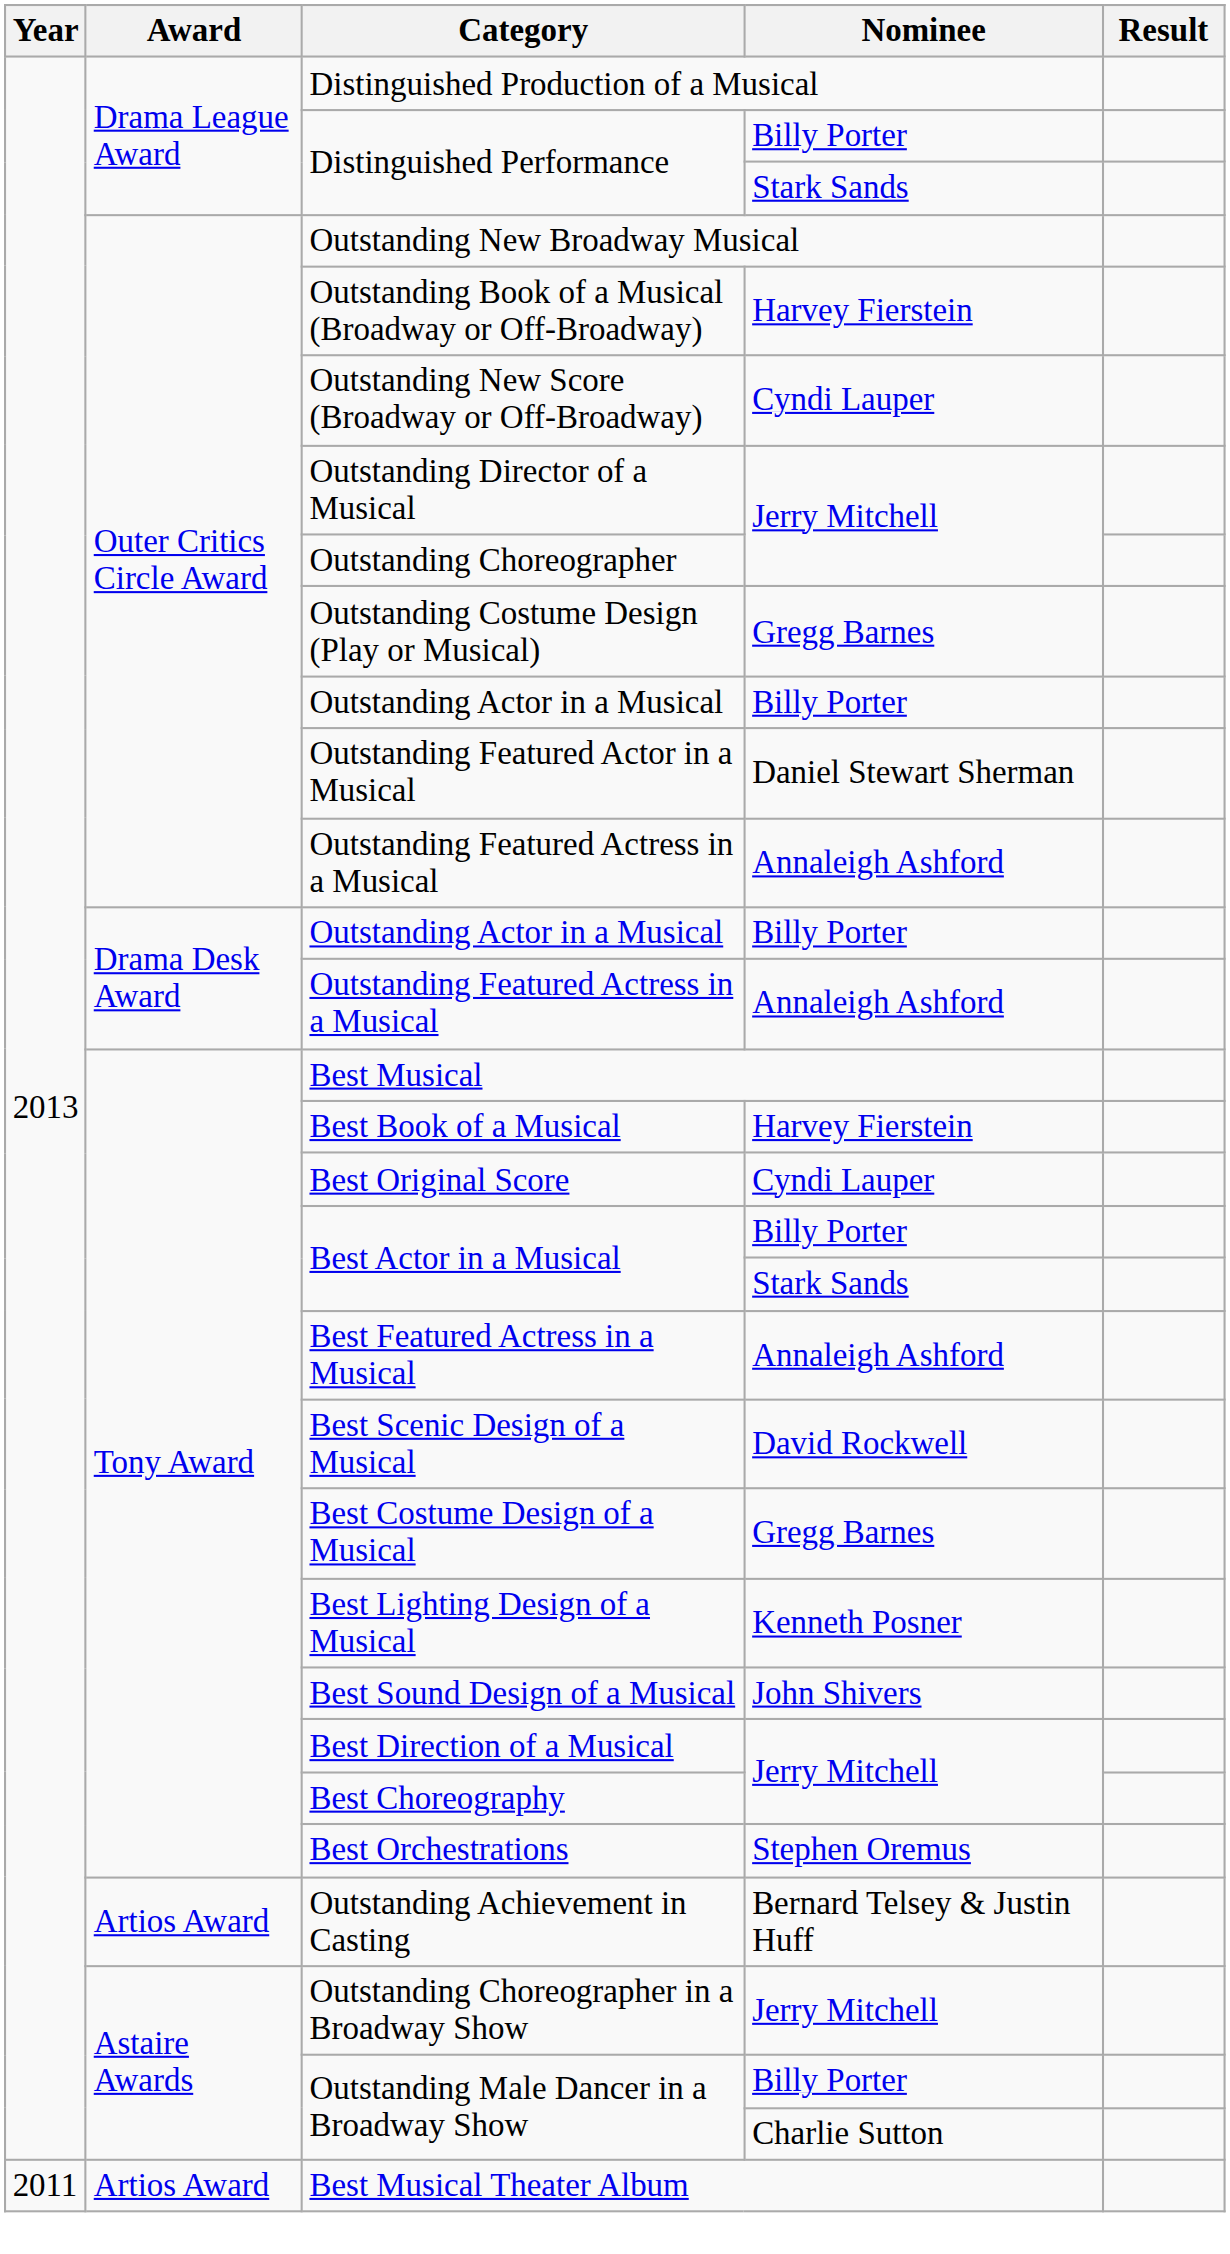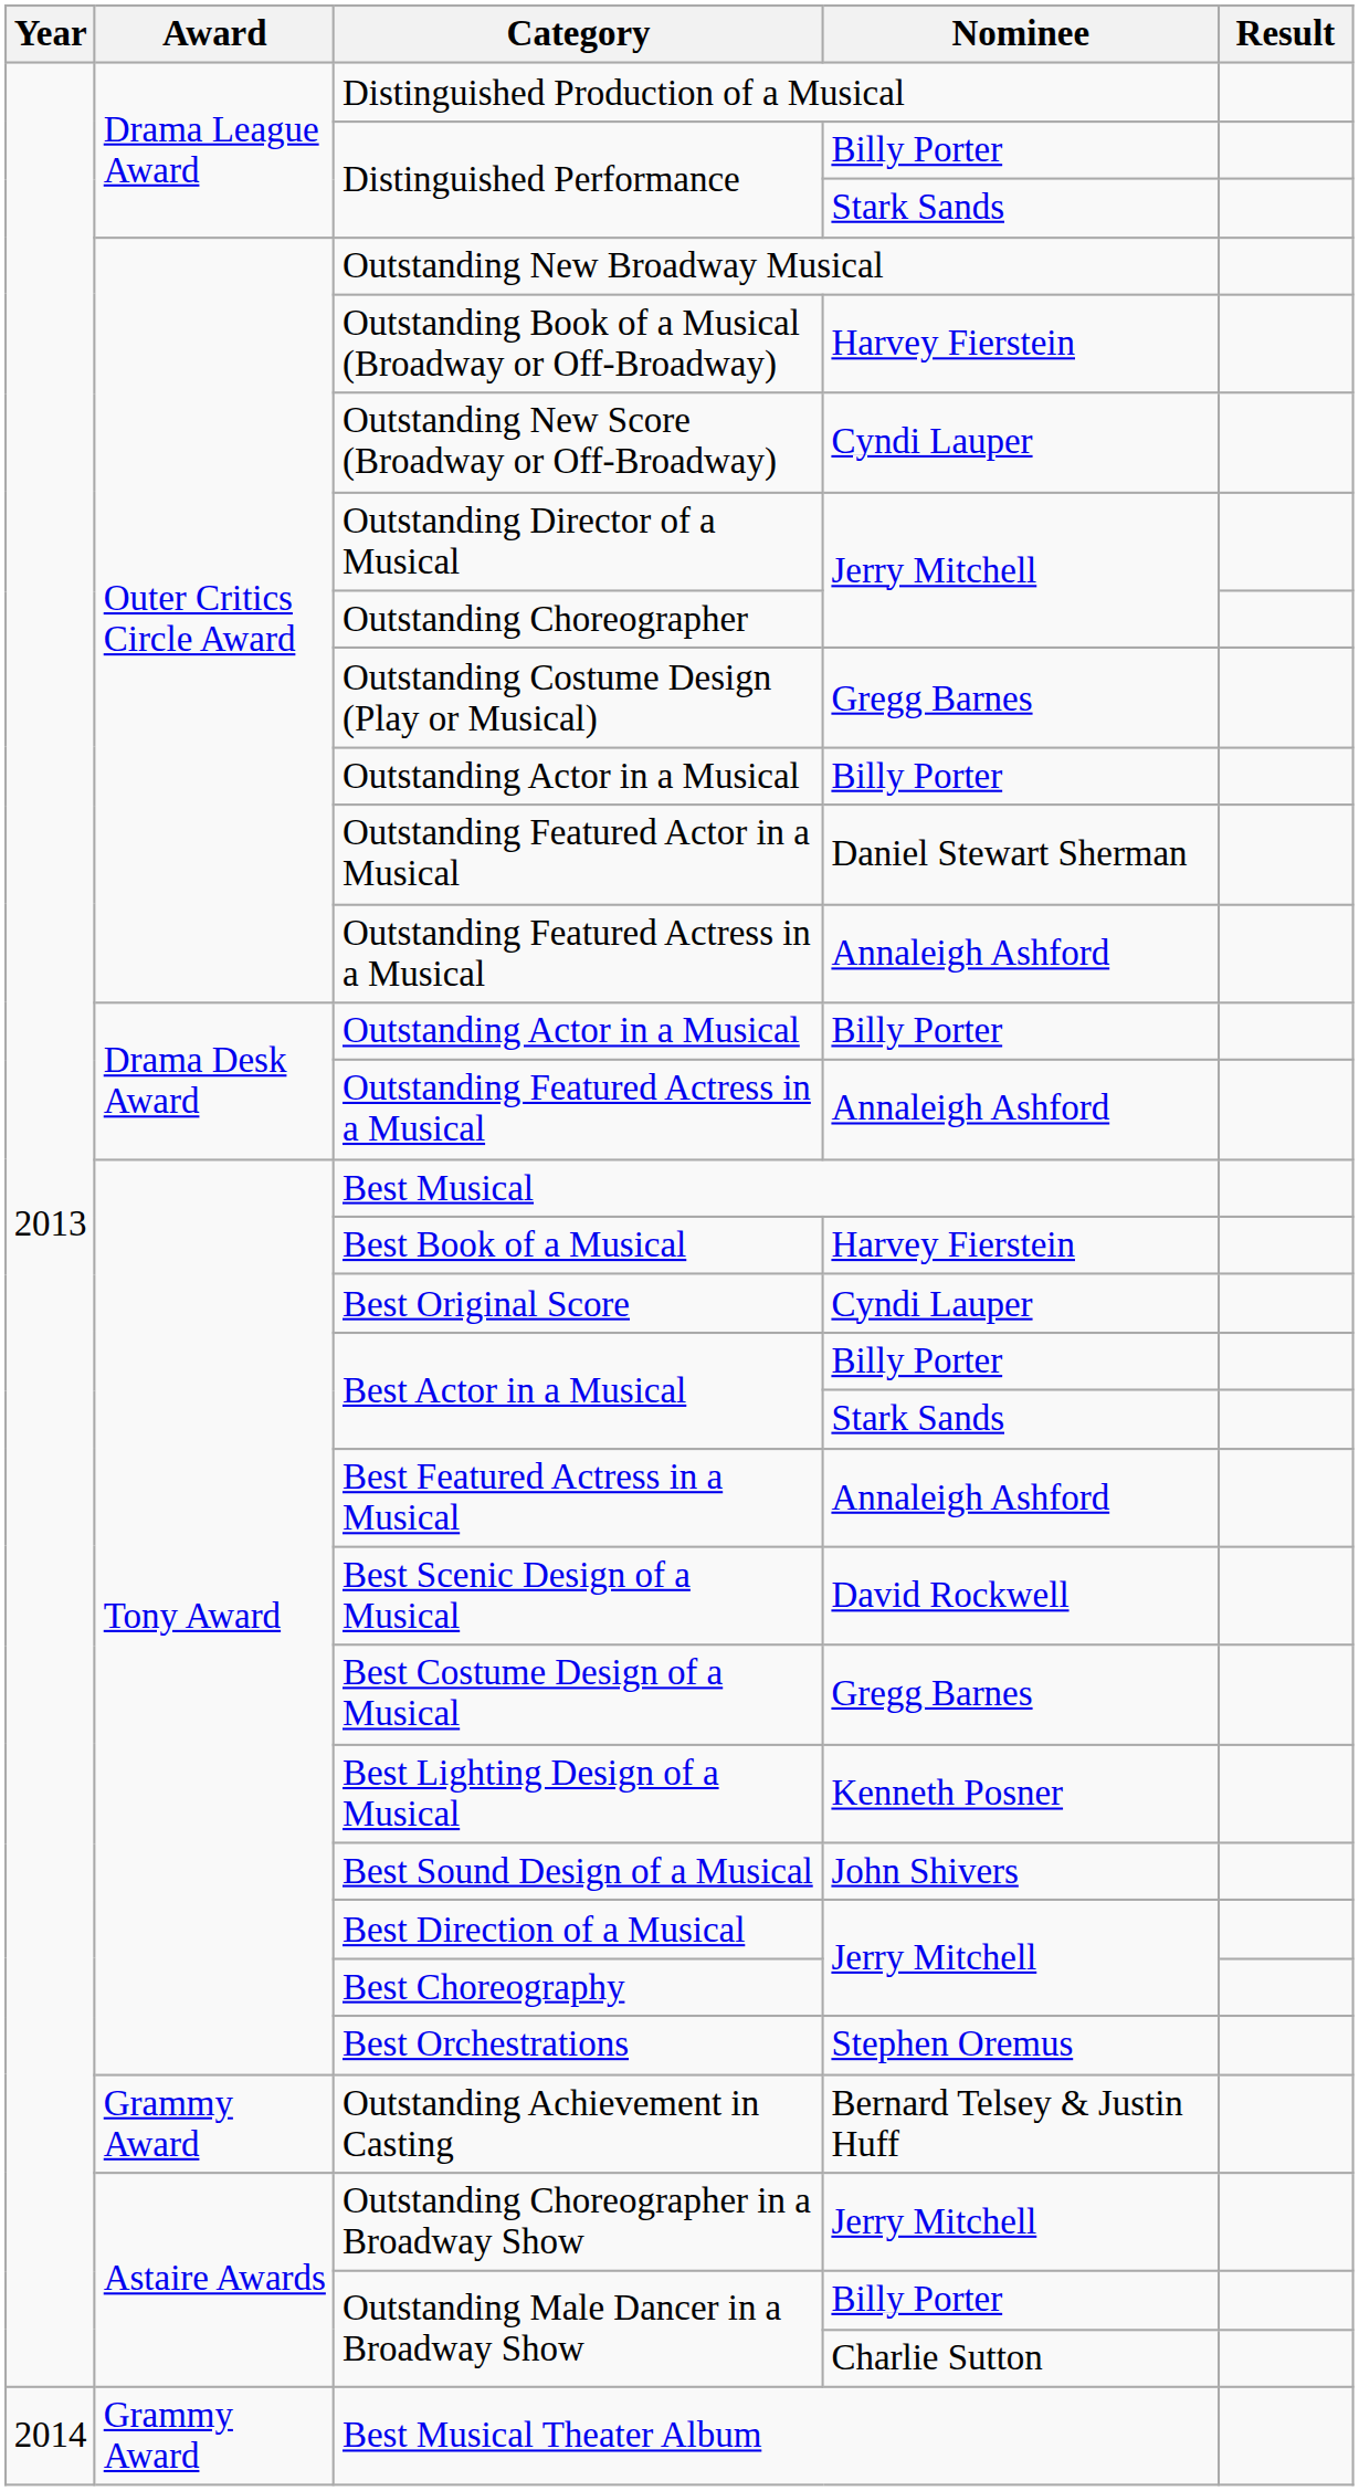Outstanding Achievement in Casting | Award: Artios Award -> Grammy Award
Best Musical Theater Album | Year: 2011 -> 2014
Best Musical Theater Album | Award: Artios Award -> Grammy Award
